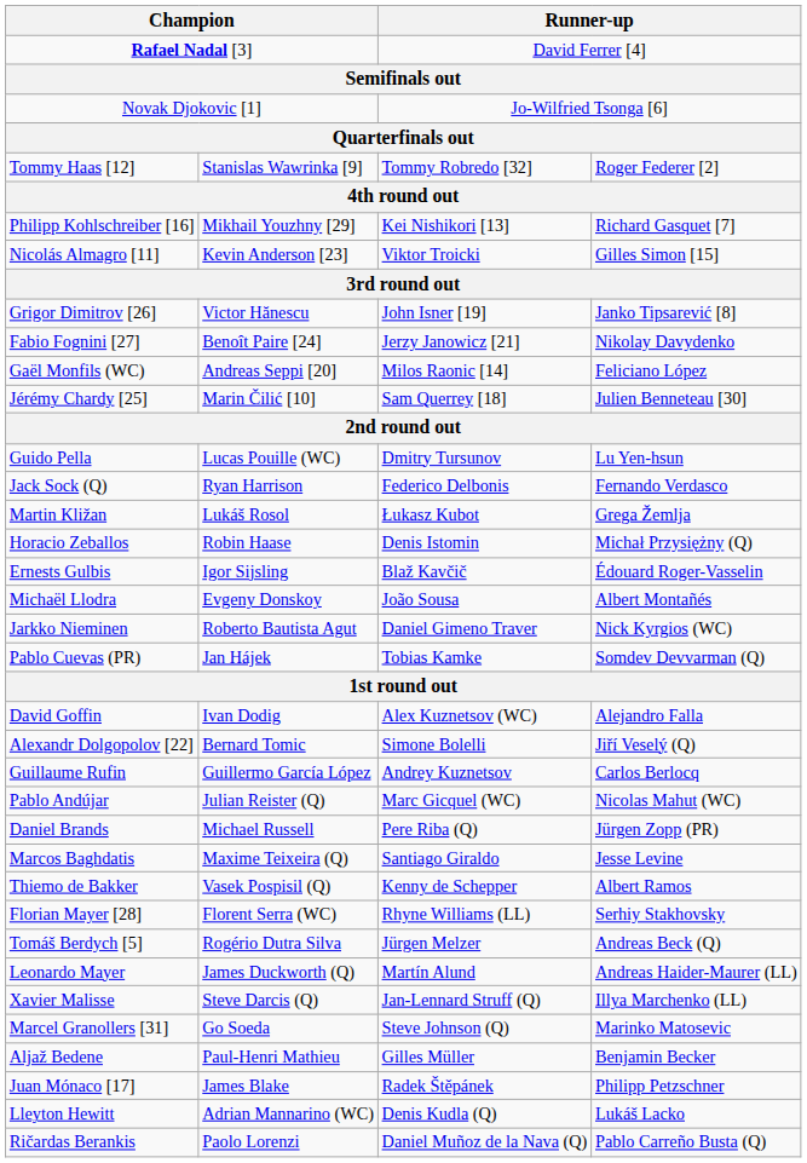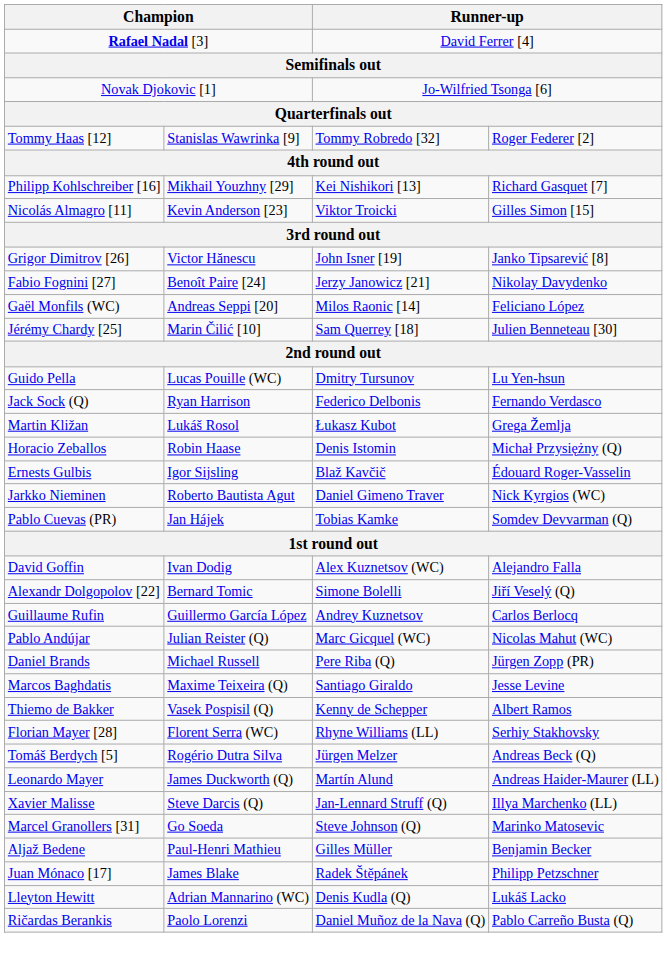- row: Michaël Llodra | Evgeny Donskoy | João Sousa | Albert Montañés
